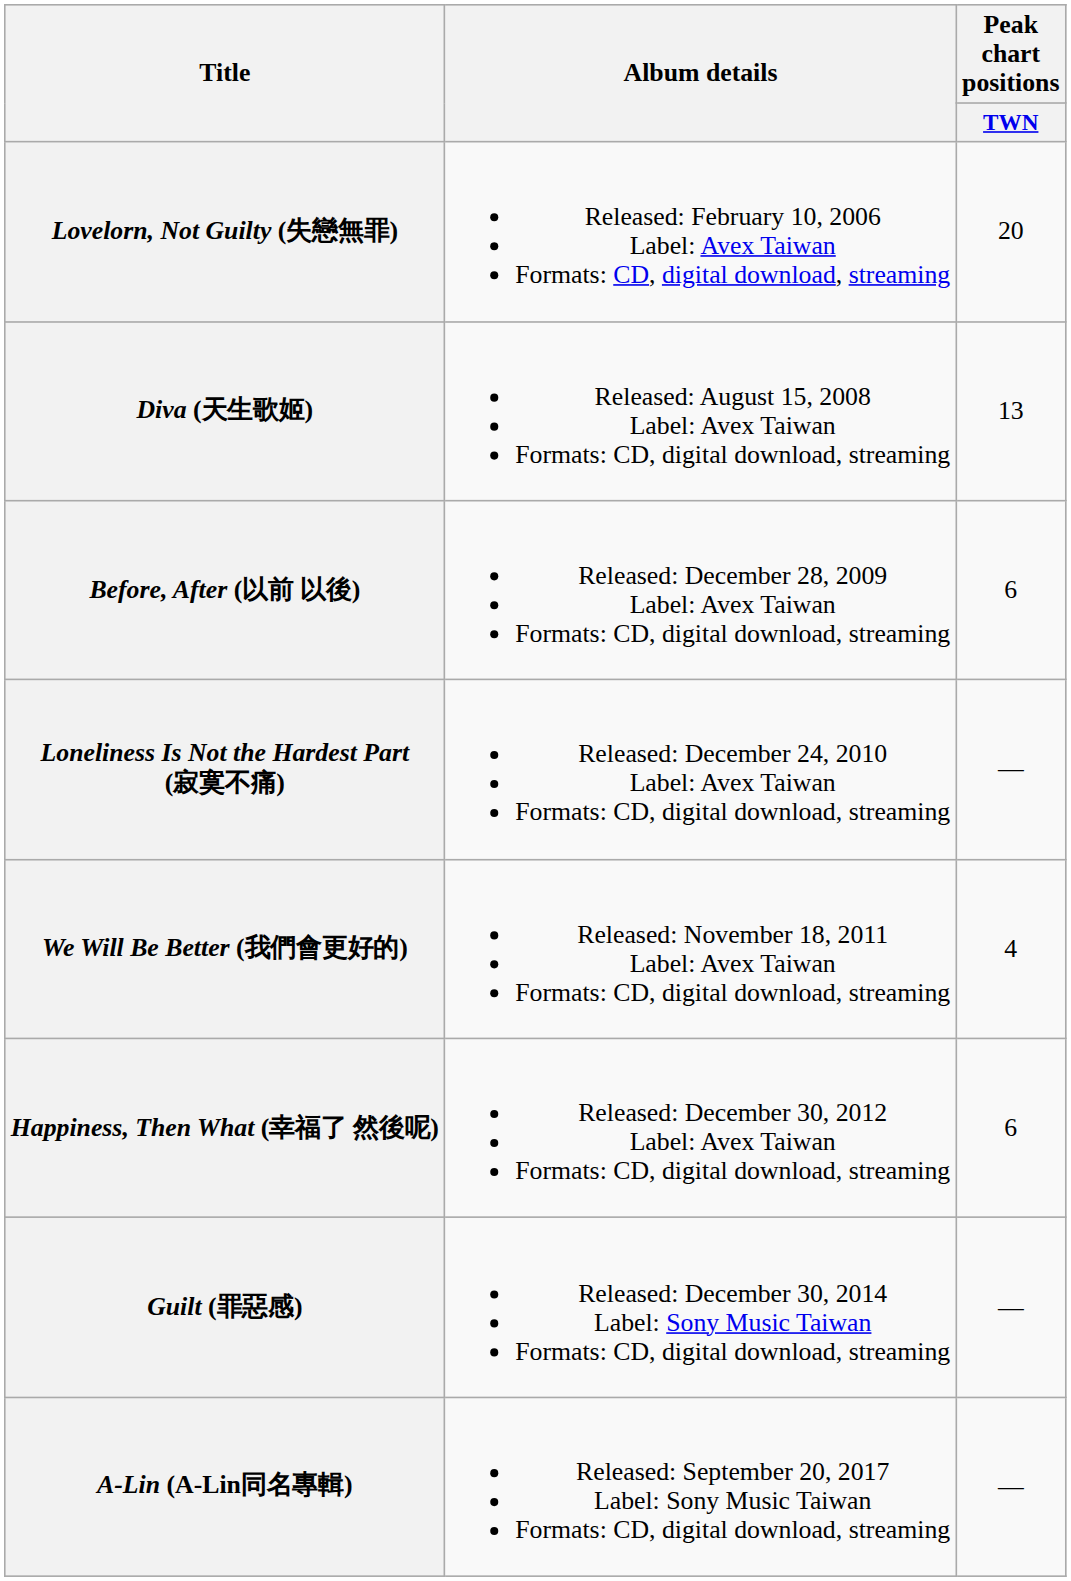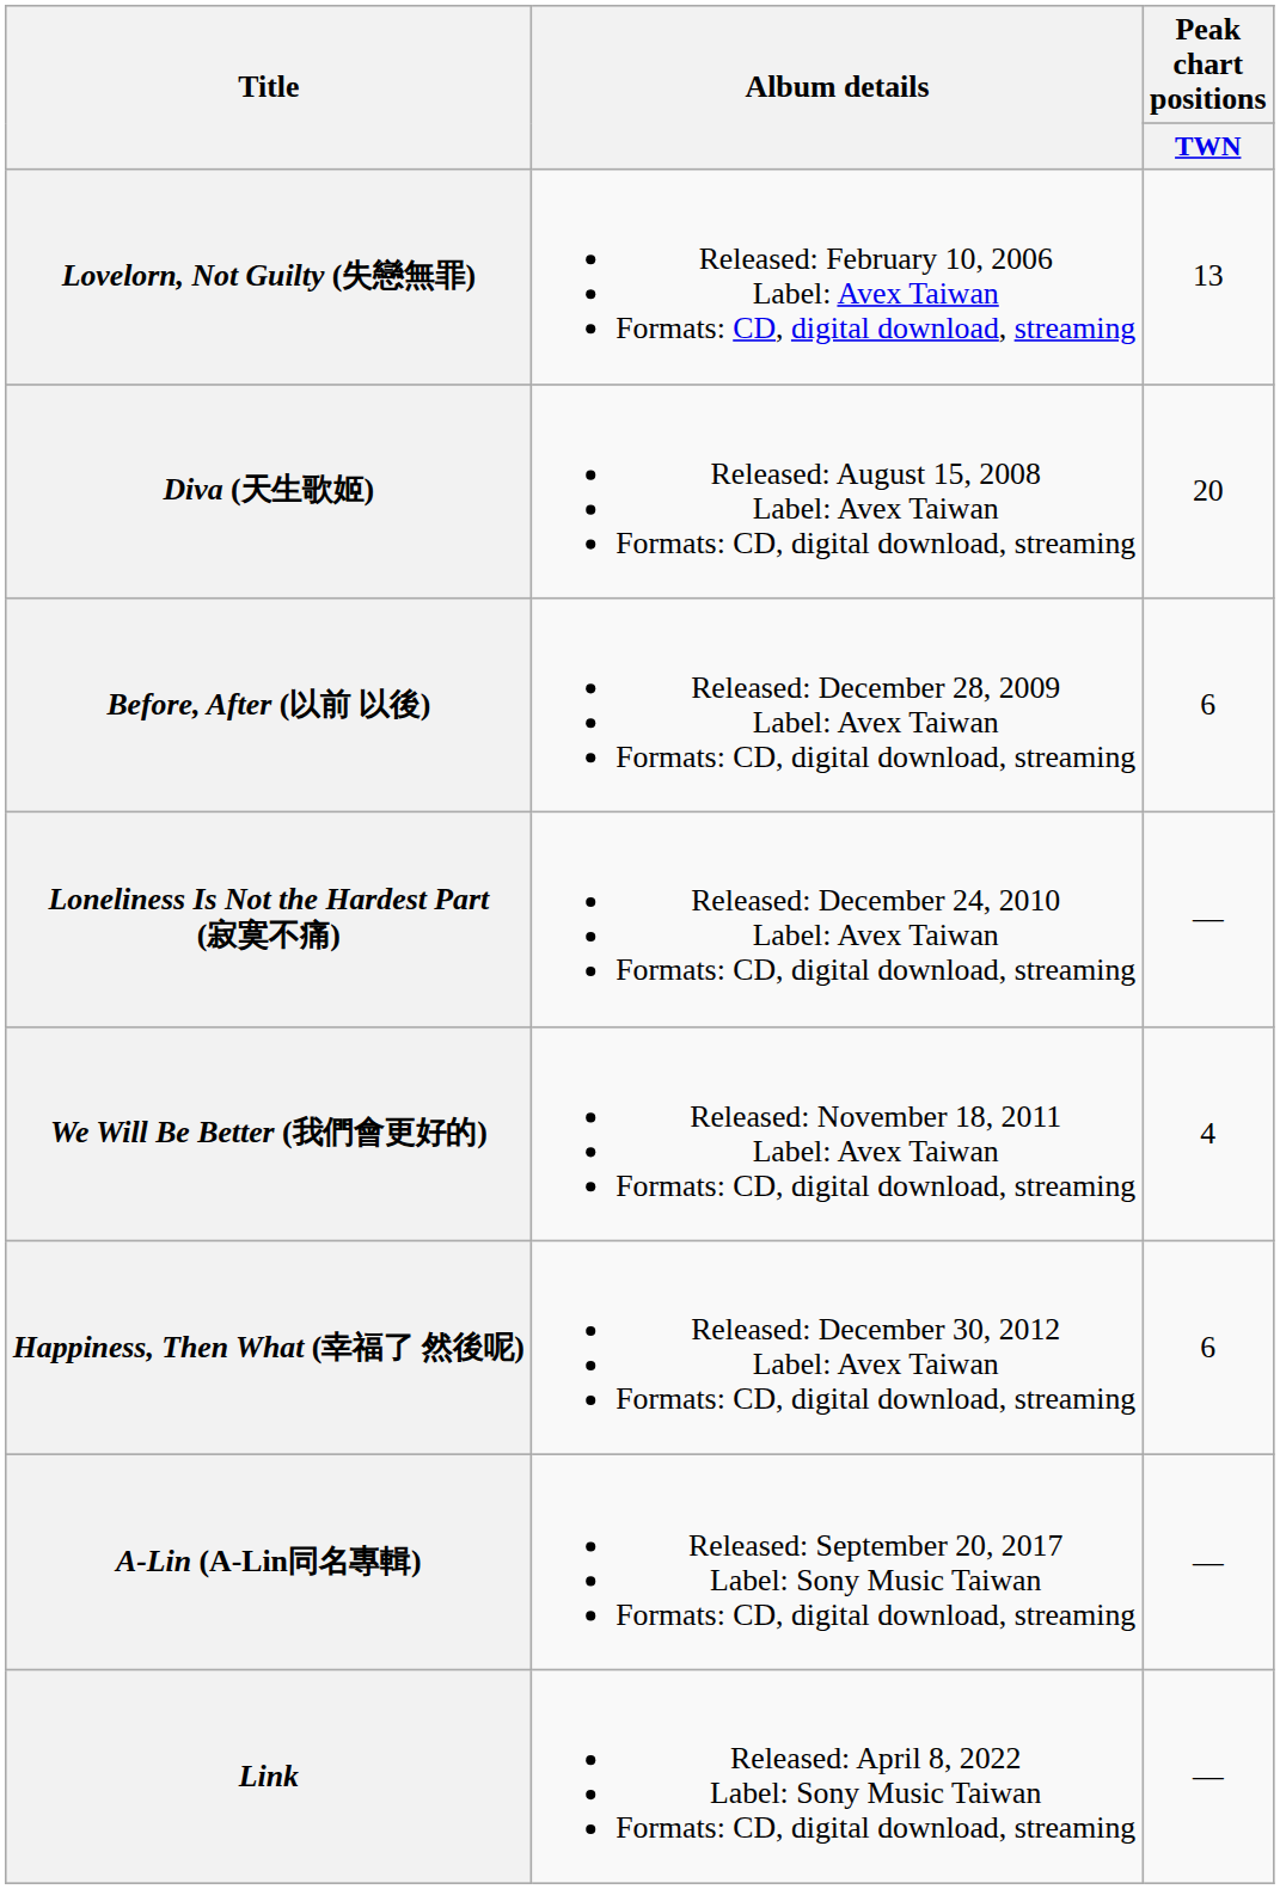Lovelorn, Not Guilty (失戀無罪) | Peak chart positions / TWN: 20 -> 13
Diva (天生歌姬) | Peak chart positions / TWN: 13 -> 20
- row: Guilt (罪惡感) | Released: December 30, 2014 Label: Sony Music Taiwan Formats: CD, digital download, streaming | —
+ row: Link | Released: April 8, 2022 Label: Sony Music Taiwan Formats: CD, digital download, streaming | —
